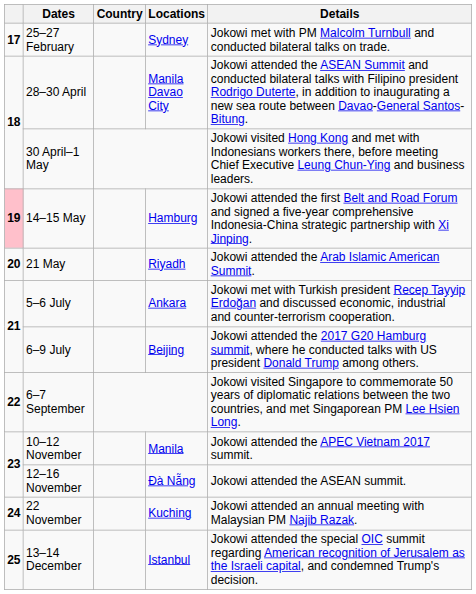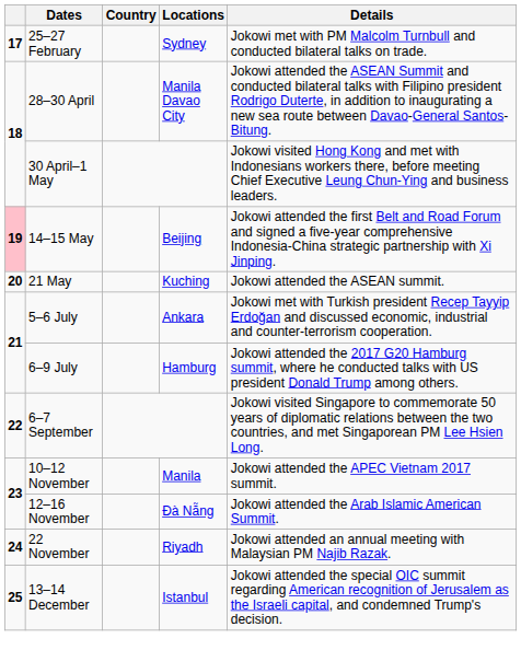14–15 May | Locations: Hamburg -> Beijing
21 May | Locations: Riyadh -> Kuching
21 May | Details: Jokowi attended the Arab Islamic American Summit. -> Jokowi attended the ASEAN summit.
6–9 July | Locations: Beijing -> Hamburg
12–16 November | Details: Jokowi attended the ASEAN summit. -> Jokowi attended the Arab Islamic American Summit.
22 November | Locations: Kuching -> Riyadh
